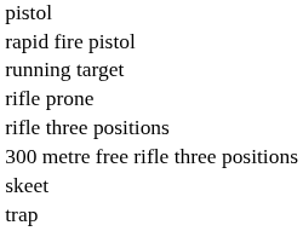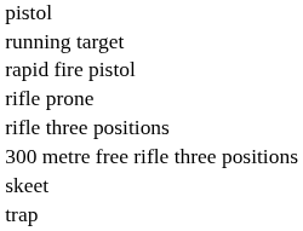rows swapped: rapid fire pistol <-> running target
